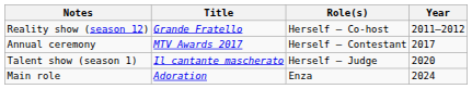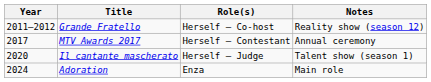columns swapped: Year <-> Notes
